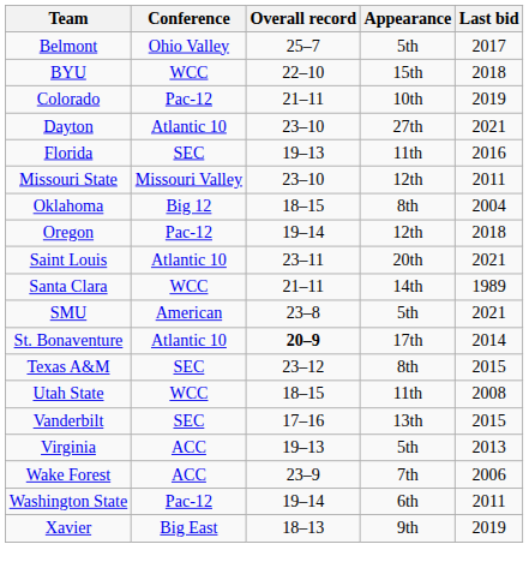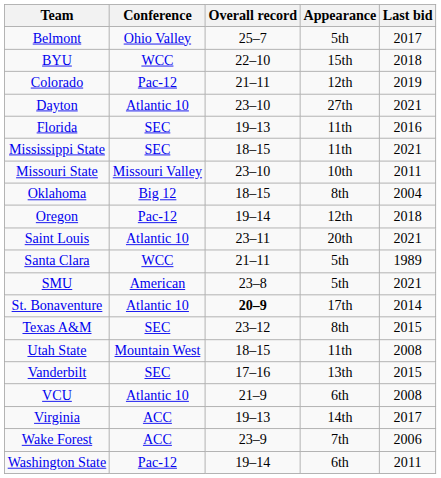Colorado | Appearance: 10th -> 12th
+ row: Mississippi State | SEC | 18–15 | 11th | 2021
Missouri State | Appearance: 12th -> 10th
Santa Clara | Appearance: 14th -> 5th
Utah State | Conference: WCC -> Mountain West
+ row: VCU | Atlantic 10 | 21–9 | 6th | 2008
Virginia | Appearance: 5th -> 14th
Virginia | Last bid: 2013 -> 2017
- row: Xavier | Big East | 18–13 | 9th | 2019
